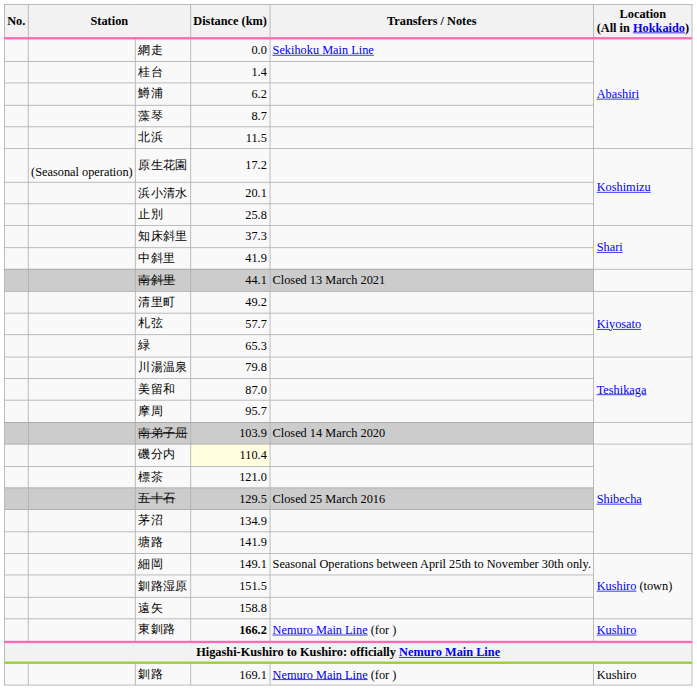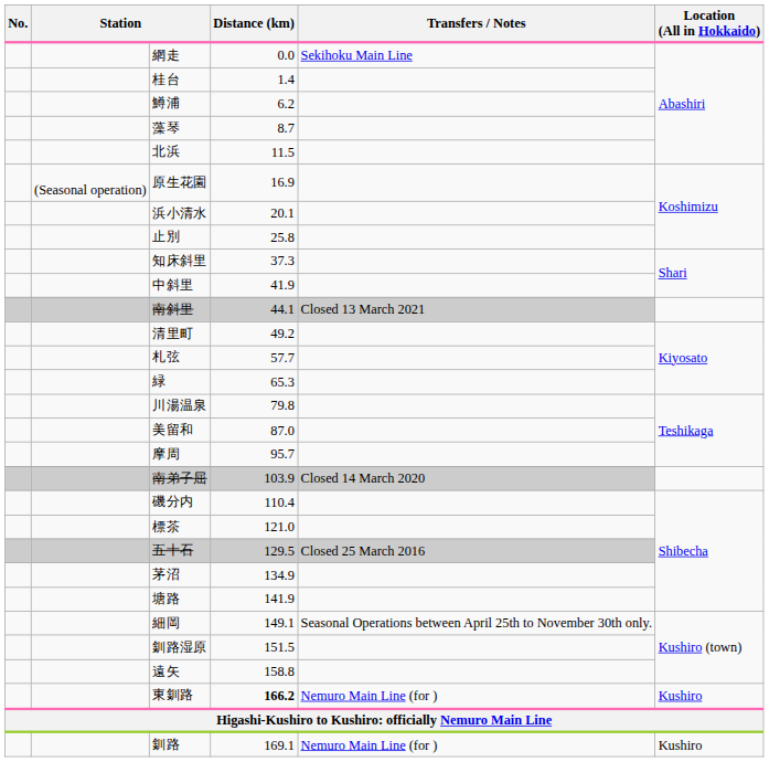原生花園 | Distance (km): 17.2 -> 16.9
磯分内 | Distance (km): lightyellow background -> no background
